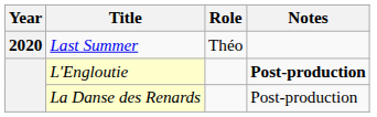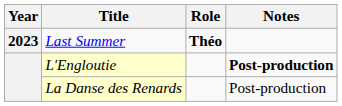Last Summer | Year: 2020 -> 2023
Last Summer | Role: normal -> bold
